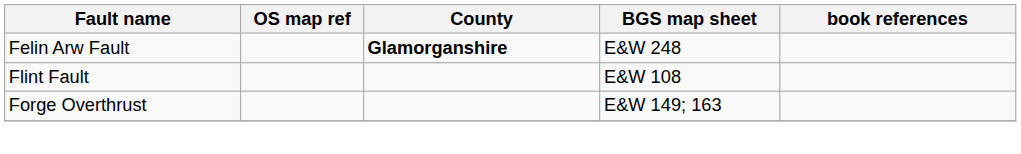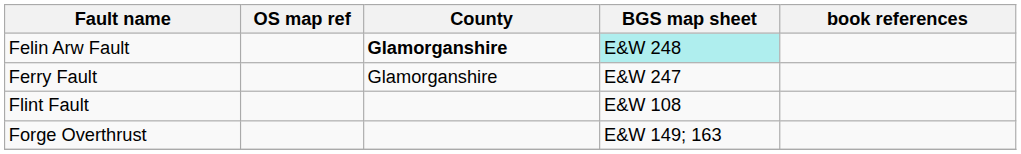Felin Arw Fault | BGS map sheet: no background -> paleturquoise background
+ row: Ferry Fault | Glamorganshire | E&W 247
